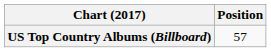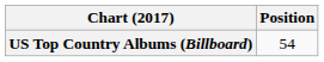US Top Country Albums (Billboard) | Position: 57 -> 54
